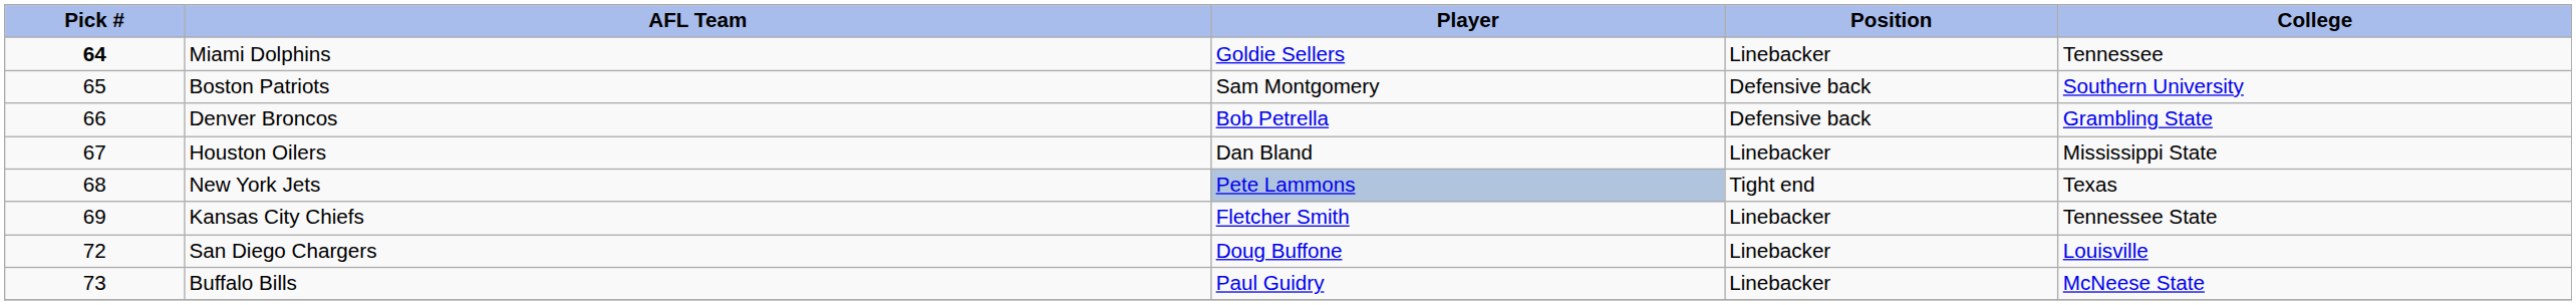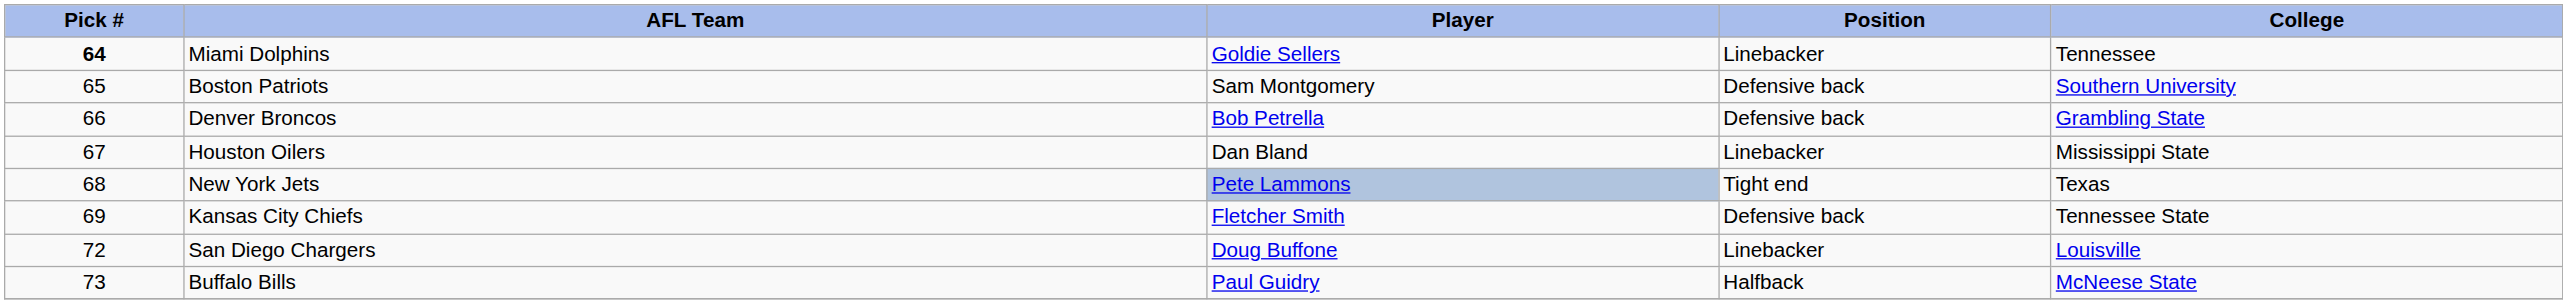Kansas City Chiefs | Position: Linebacker -> Defensive back
Buffalo Bills | Position: Linebacker -> Halfback
